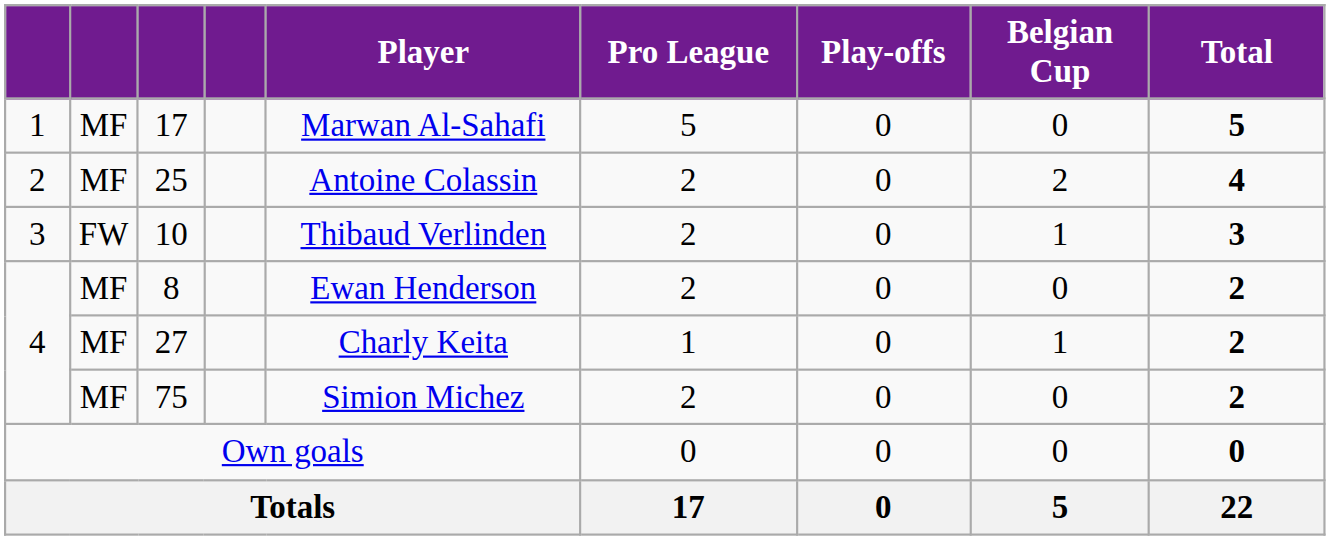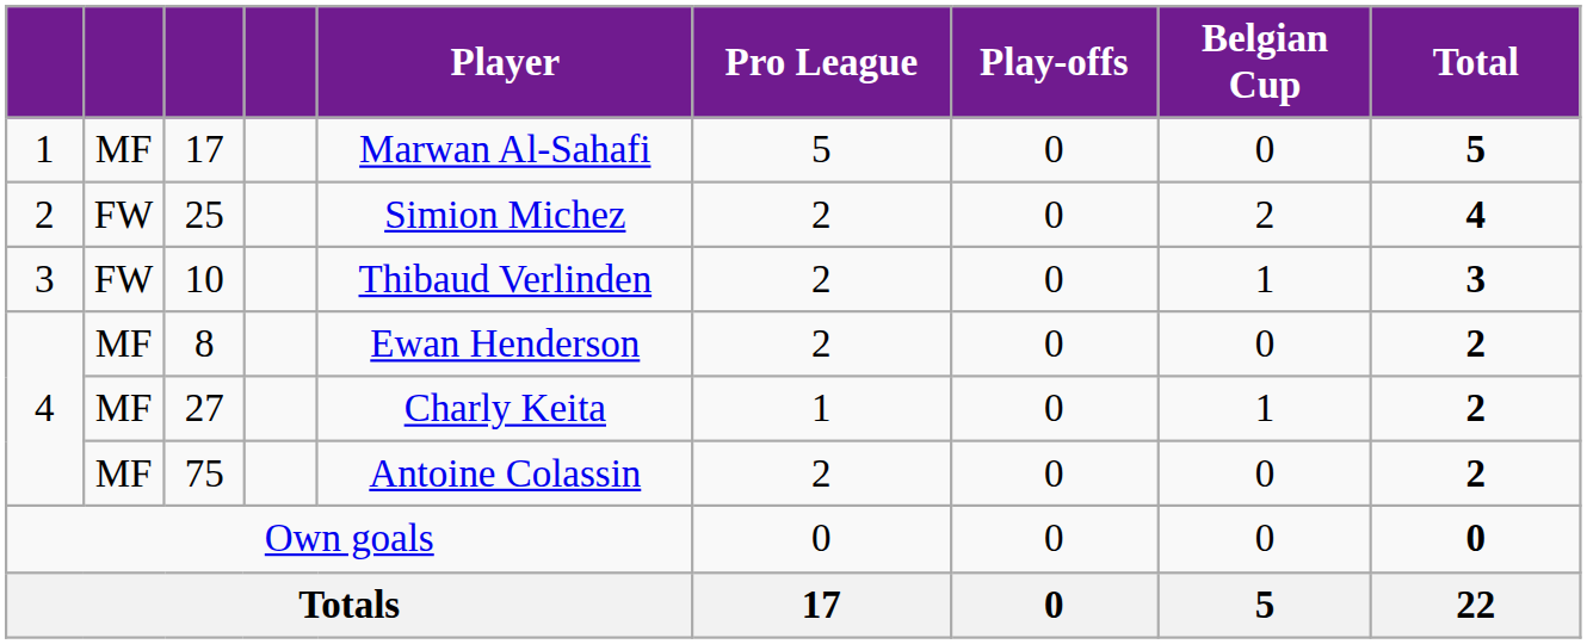25 | column 2: MF -> FW
25 | Player: Antoine Colassin -> Simion Michez
75 | Player: Simion Michez -> Antoine Colassin
